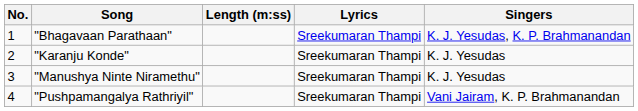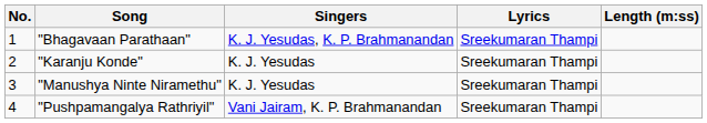columns swapped: Singers <-> Length (m:ss)
